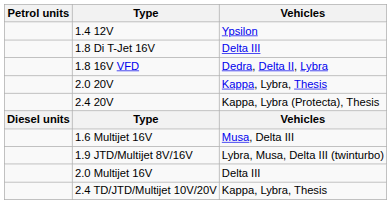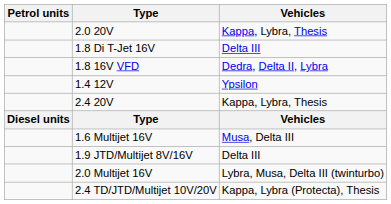rows swapped: 1.4 12V <-> 2.0 20V
2.4 20V | Vehicles: Kappa, Lybra (Protecta), Thesis -> Kappa, Lybra, Thesis
1.9 JTD/Multijet 8V/16V | Vehicles: Lybra, Musa, Delta III (twinturbo) -> Delta III
2.0 Multijet 16V | Vehicles: Delta III -> Lybra, Musa, Delta III (twinturbo)
2.4 TD/JTD/Multijet 10V/20V | Vehicles: Kappa, Lybra, Thesis -> Kappa, Lybra (Protecta), Thesis
